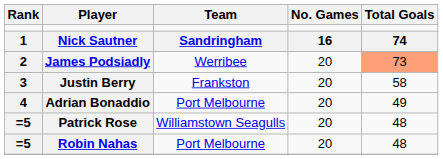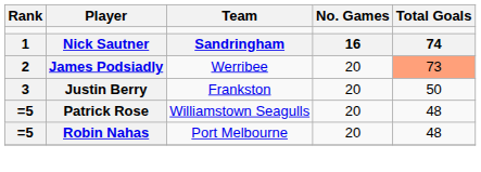Justin Berry | Total Goals: 58 -> 50
- row: 4 | Adrian Bonaddio | Port Melbourne | 20 | 49
